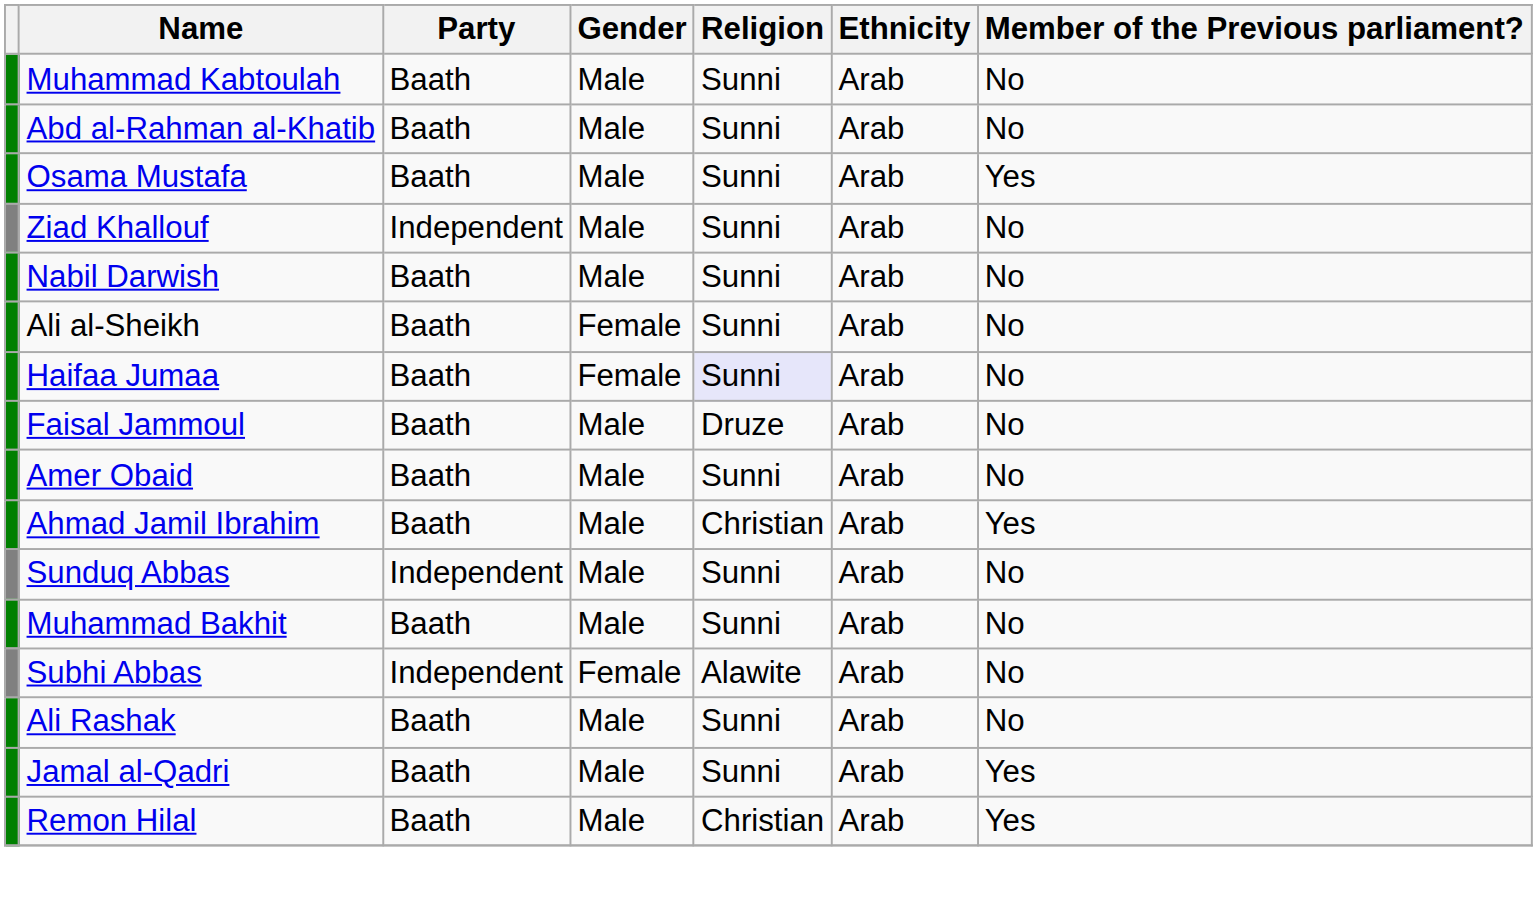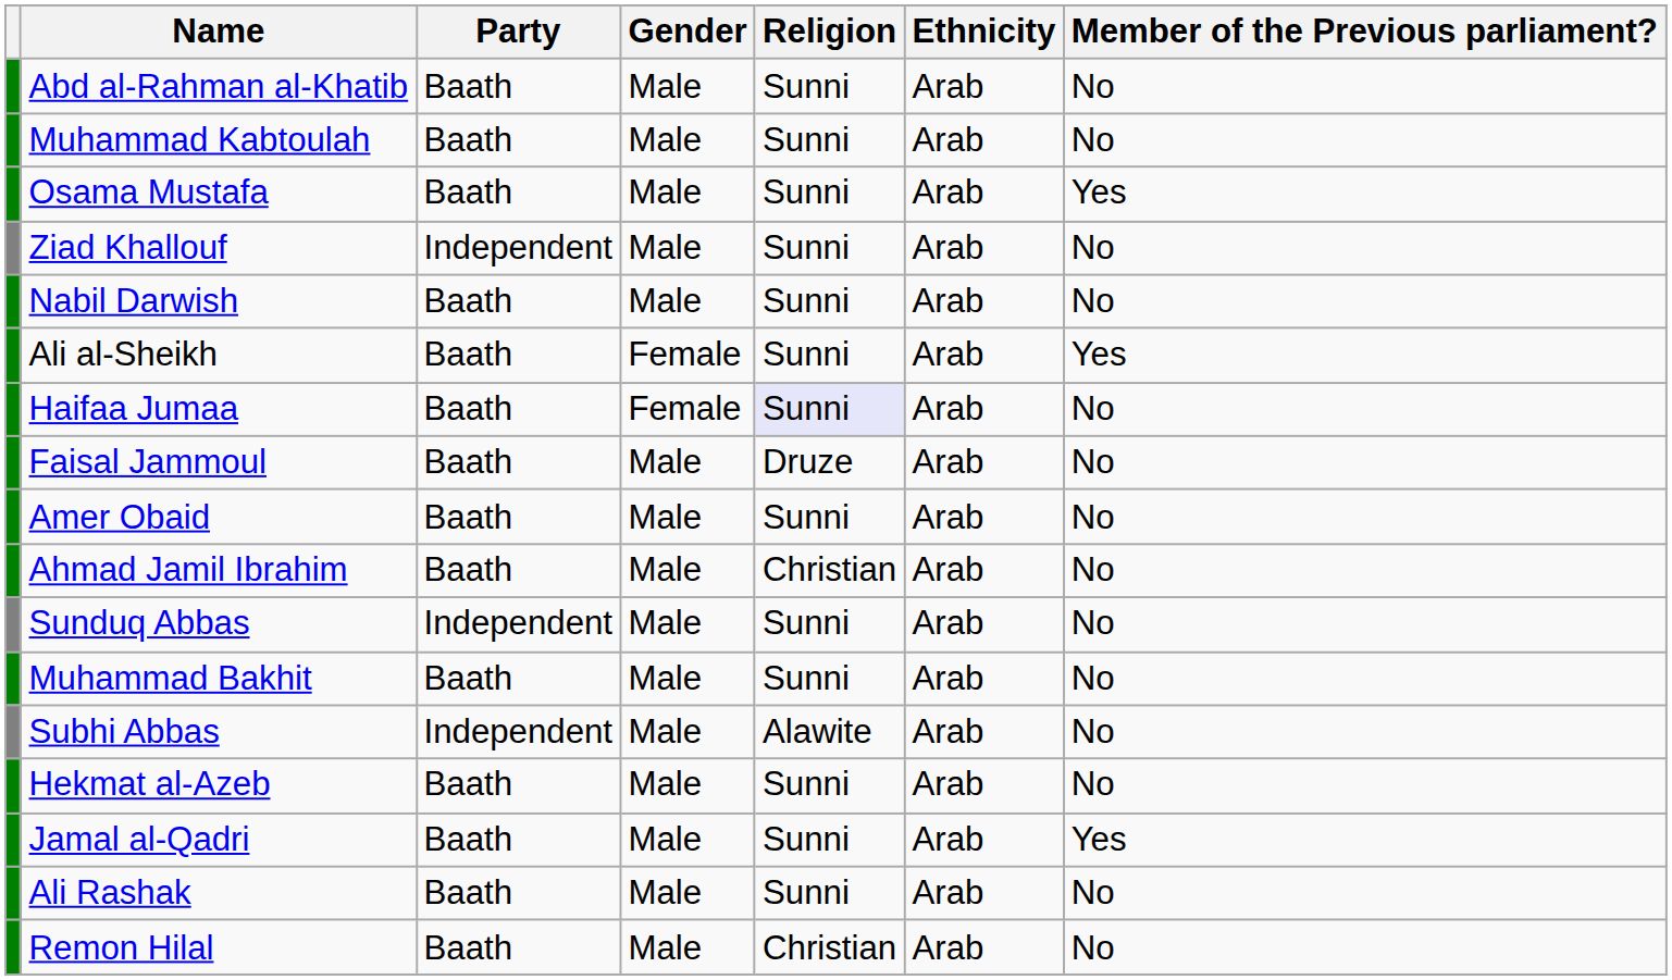rows swapped: Abd al-Rahman al-Khatib <-> Muhammad Kabtoulah
Ali al-Sheikh | Member of the Previous parliament?: No -> Yes
Ahmad Jamil Ibrahim | Member of the Previous parliament?: Yes -> No
Subhi Abbas | Gender: Female -> Male
+ row: Hekmat al-Azeb | Baath | Male | Sunni | Arab | No
rows swapped: Jamal al-Qadri <-> Ali Rashak
Remon Hilal | Member of the Previous parliament?: Yes -> No
